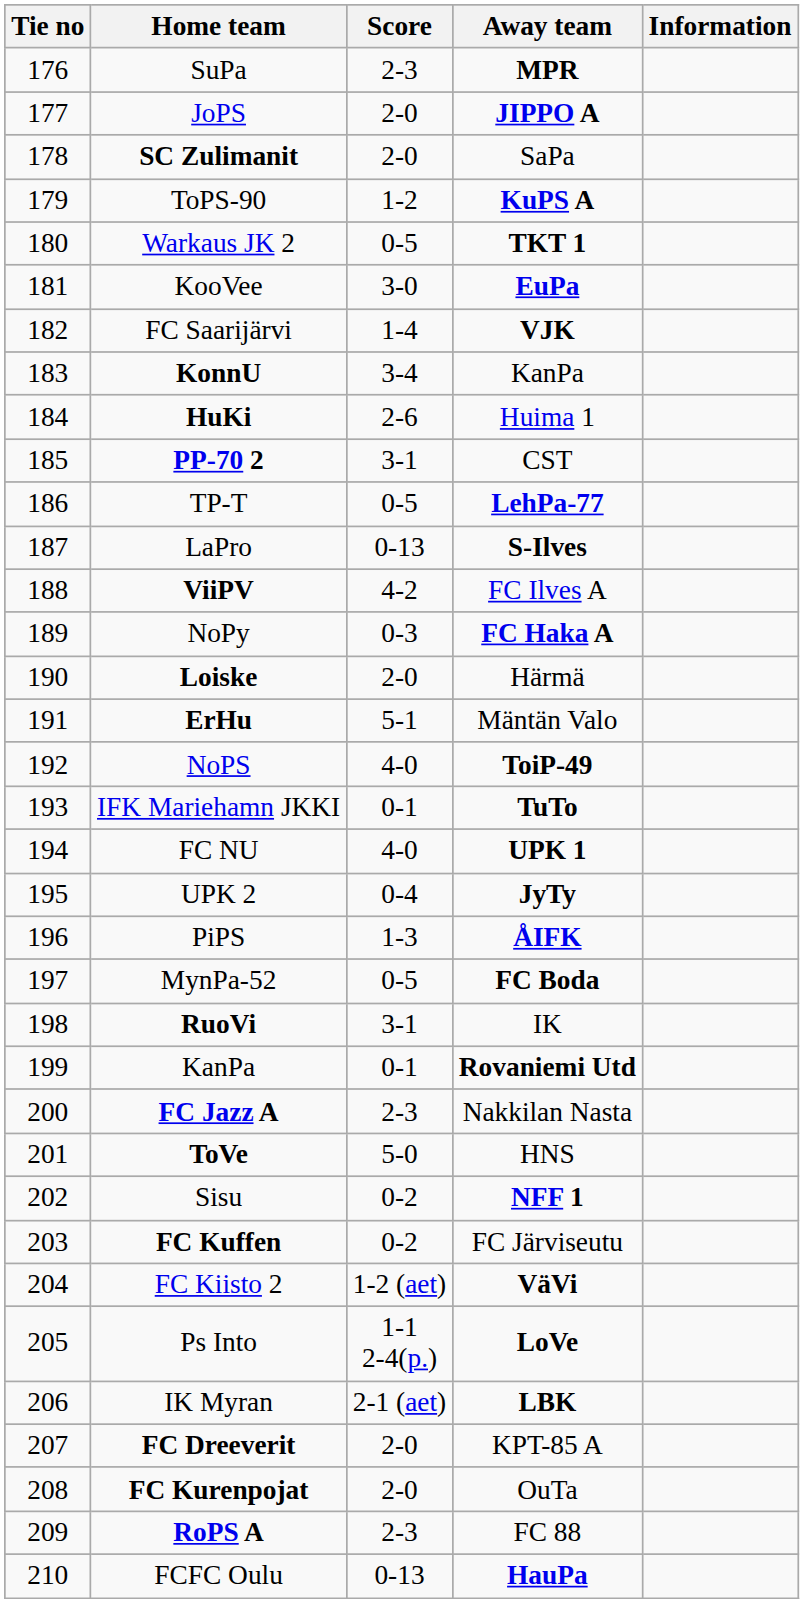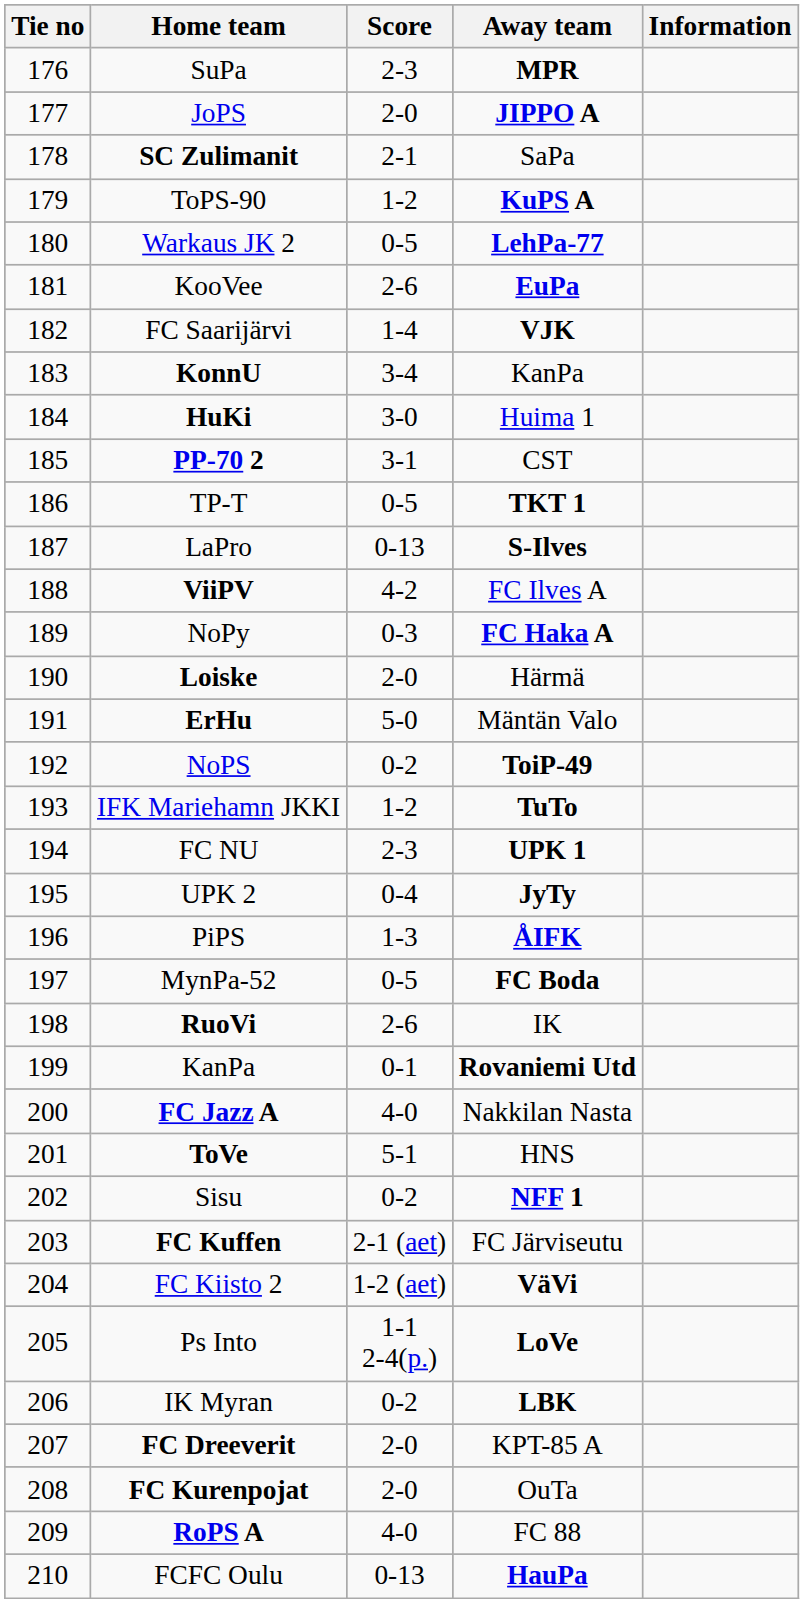SC Zulimanit | Score: 2-0 -> 2-1
Warkaus JK 2 | Away team: TKT 1 -> LehPa-77
KooVee | Score: 3-0 -> 2-6
HuKi | Score: 2-6 -> 3-0
TP-T | Away team: LehPa-77 -> TKT 1
ErHu | Score: 5-1 -> 5-0
NoPS | Score: 4-0 -> 0-2
IFK Mariehamn JKKI | Score: 0-1 -> 1-2
FC NU | Score: 4-0 -> 2-3
RuoVi | Score: 3-1 -> 2-6
FC Jazz A | Score: 2-3 -> 4-0
ToVe | Score: 5-0 -> 5-1
FC Kuffen | Score: 0-2 -> 2-1 (aet)
IK Myran | Score: 2-1 (aet) -> 0-2
RoPS A | Score: 2-3 -> 4-0
